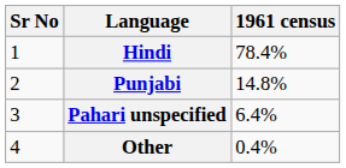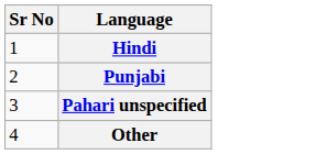- column: 1961 census | 78.4% | 14.8% | 6.4% | 0.4%
